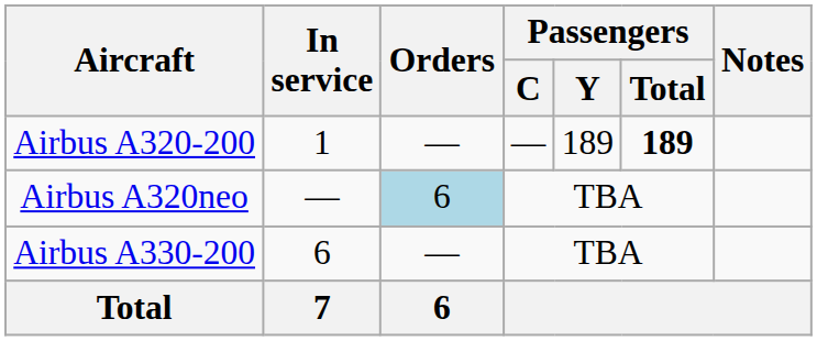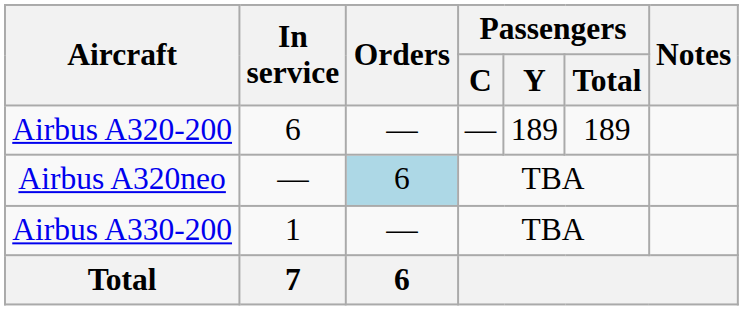Airbus A320-200 | In service: 1 -> 6
Airbus A320-200 | Passengers / Total: bold -> normal
Airbus A330-200 | In service: 6 -> 1
